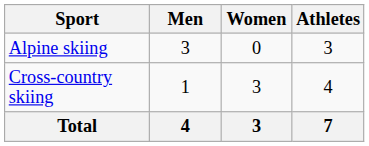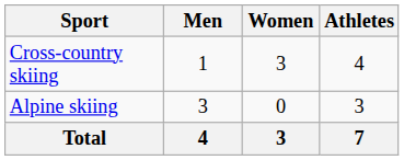rows swapped: Alpine skiing <-> Cross-country skiing
